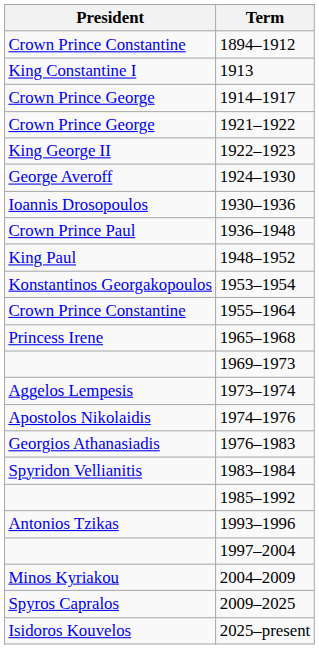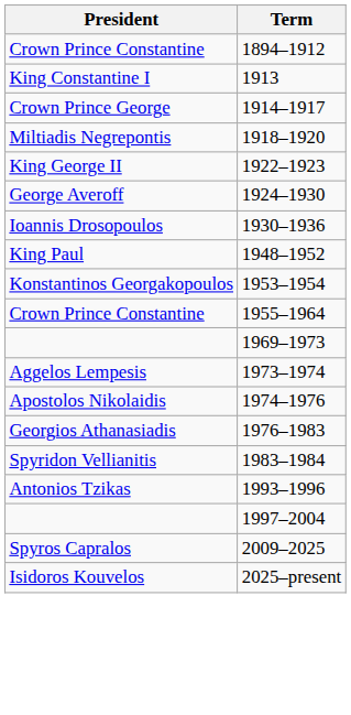+ row: Miltiadis Negrepontis | 1918–1920
- row: Crown Prince George | 1921–1922
- row: Crown Prince Paul | 1936–1948
- row: Princess Irene | 1965–1968
- row: 1985–1992
- row: Minos Kyriakou | 2004–2009
